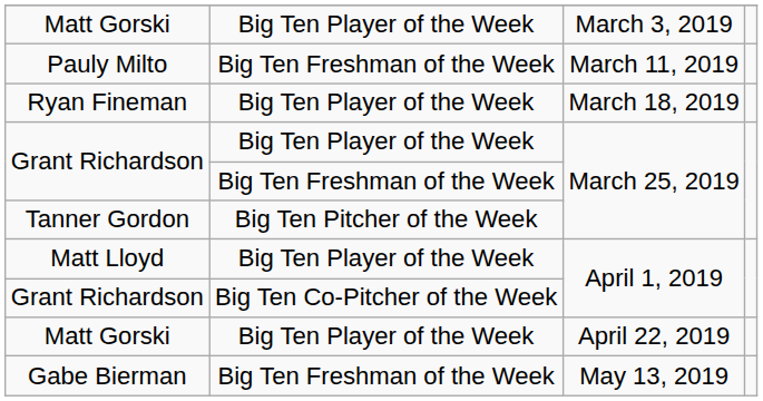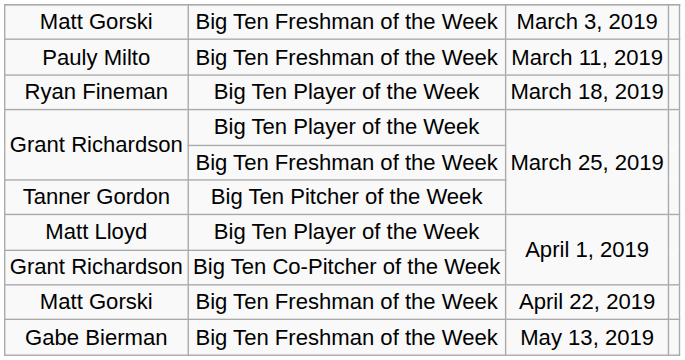Matt Gorski / March 3, 2019 | column 2: Big Ten Player of the Week -> Big Ten Freshman of the Week
Matt Gorski / April 22, 2019 | column 2: Big Ten Player of the Week -> Big Ten Freshman of the Week
